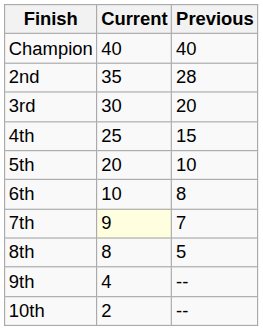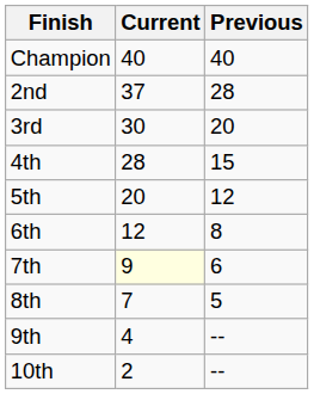2nd | Current: 35 -> 37
4th | Current: 25 -> 28
5th | Previous: 10 -> 12
6th | Current: 10 -> 12
7th | Previous: 7 -> 6
8th | Current: 8 -> 7
